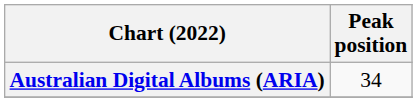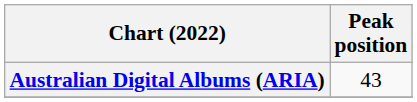Australian Digital Albums (ARIA) | Peak position: 34 -> 43
